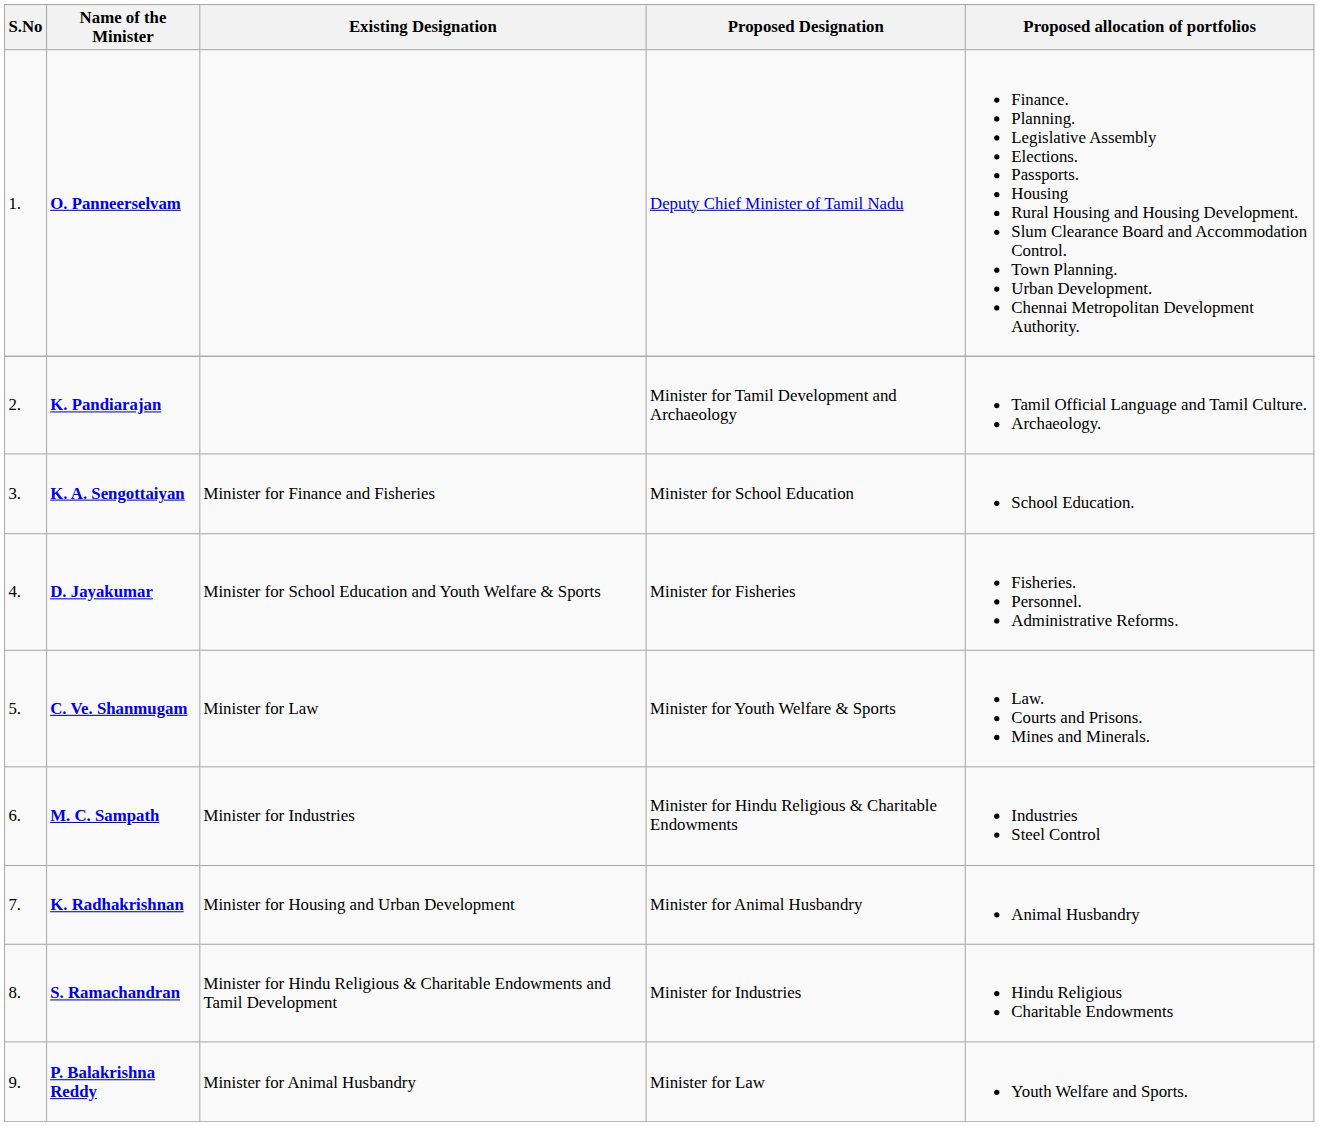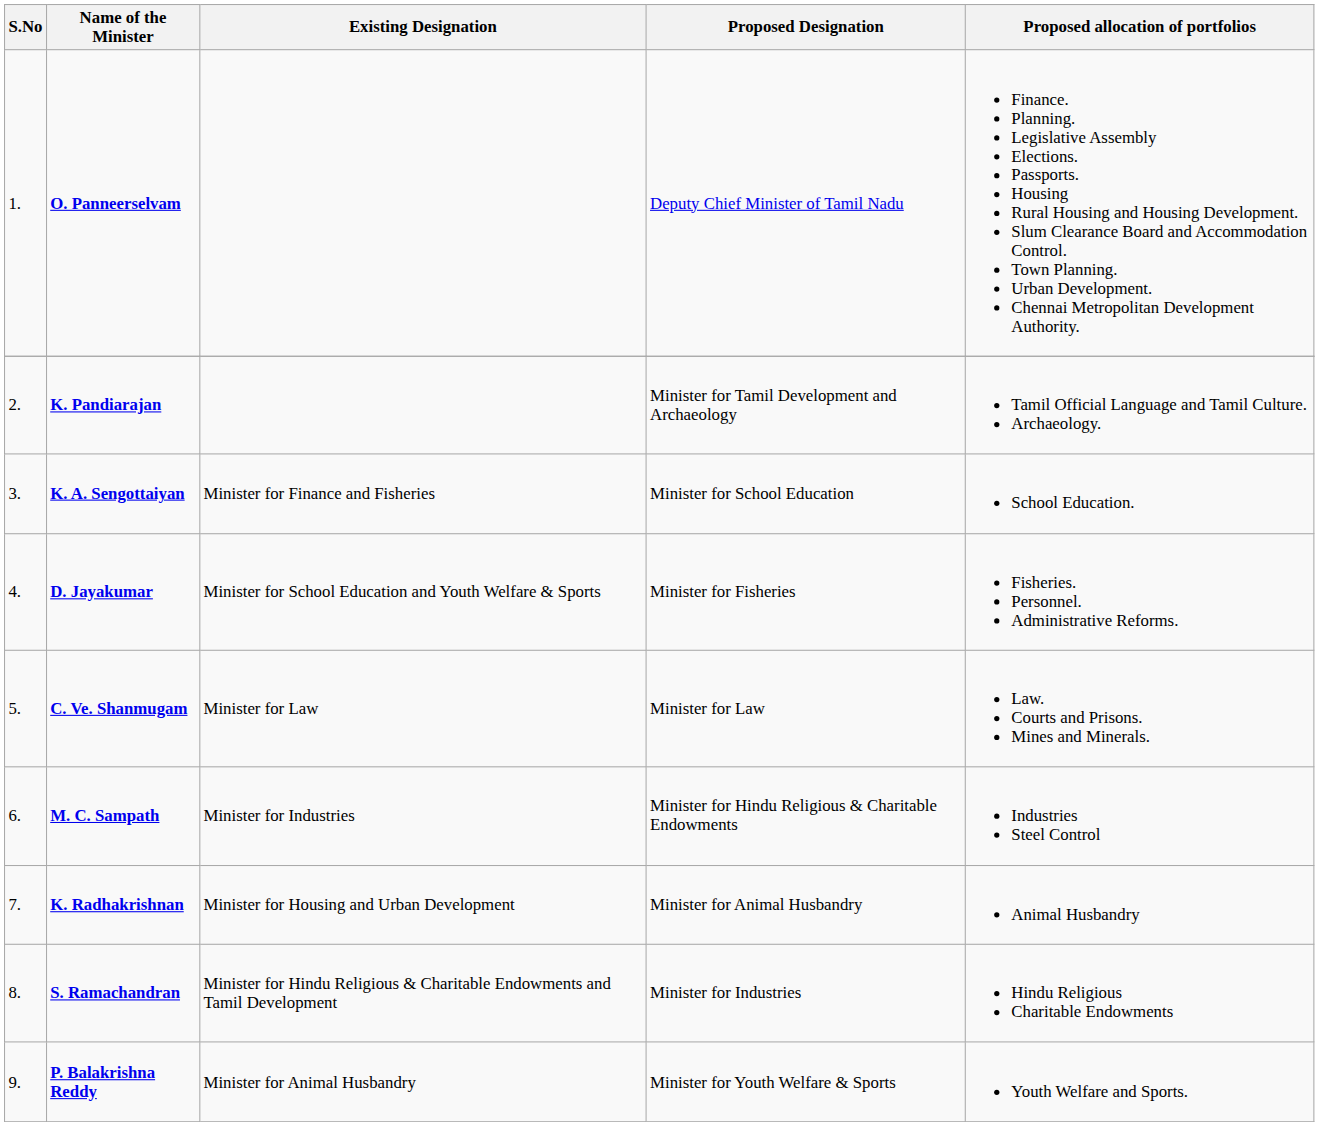C. Ve. Shanmugam | Proposed Designation: Minister for Youth Welfare & Sports -> Minister for Law
P. Balakrishna Reddy | Proposed Designation: Minister for Law -> Minister for Youth Welfare & Sports
